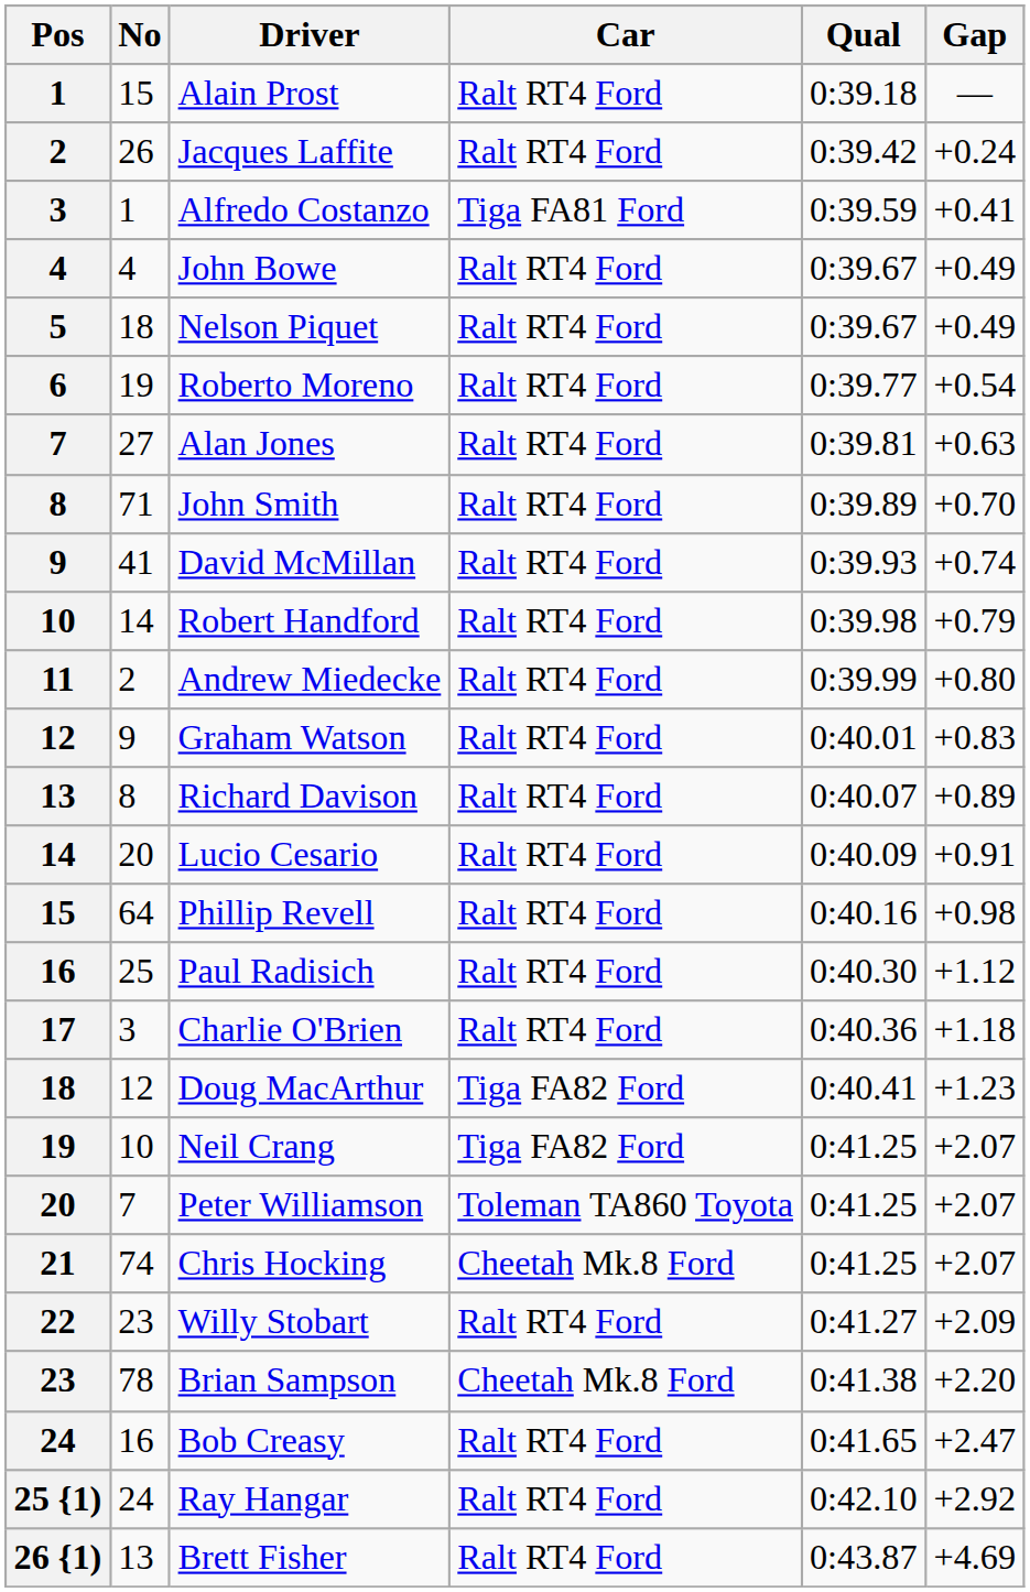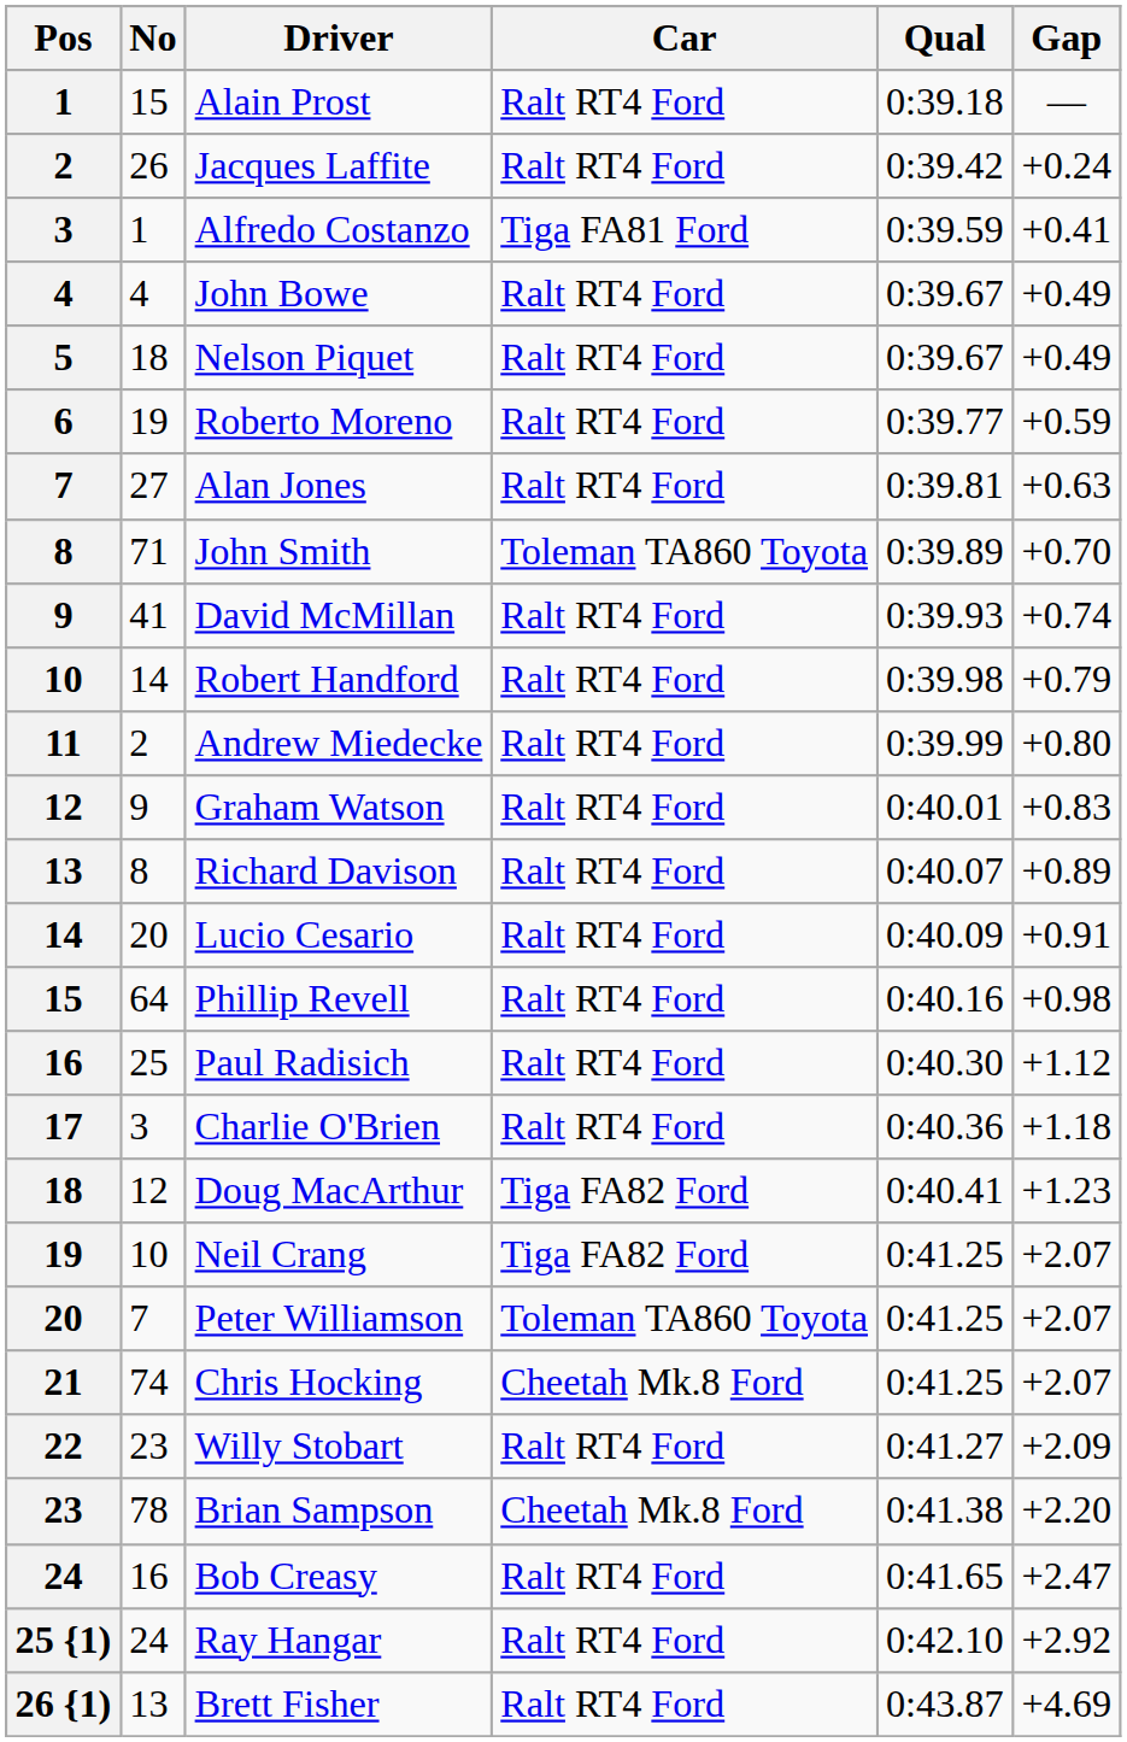Roberto Moreno | Gap: +0.54 -> +0.59
John Smith | Car: Ralt RT4 Ford -> Toleman TA860 Toyota
